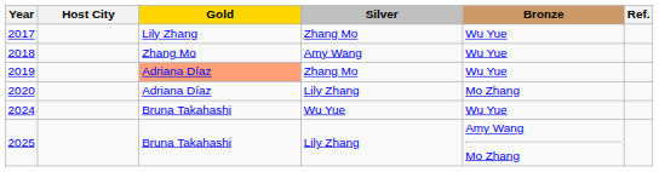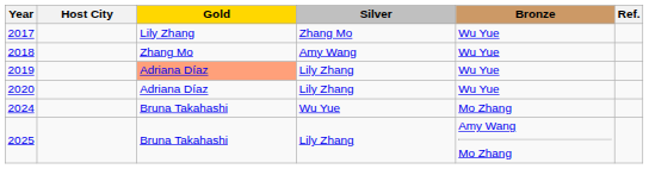2019 | Silver: Zhang Mo -> Lily Zhang
2020 | Bronze: Mo Zhang -> Wu Yue
2024 | Bronze: Wu Yue -> Mo Zhang
